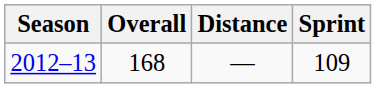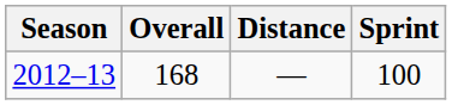2012–13 | Sprint: 109 -> 100
